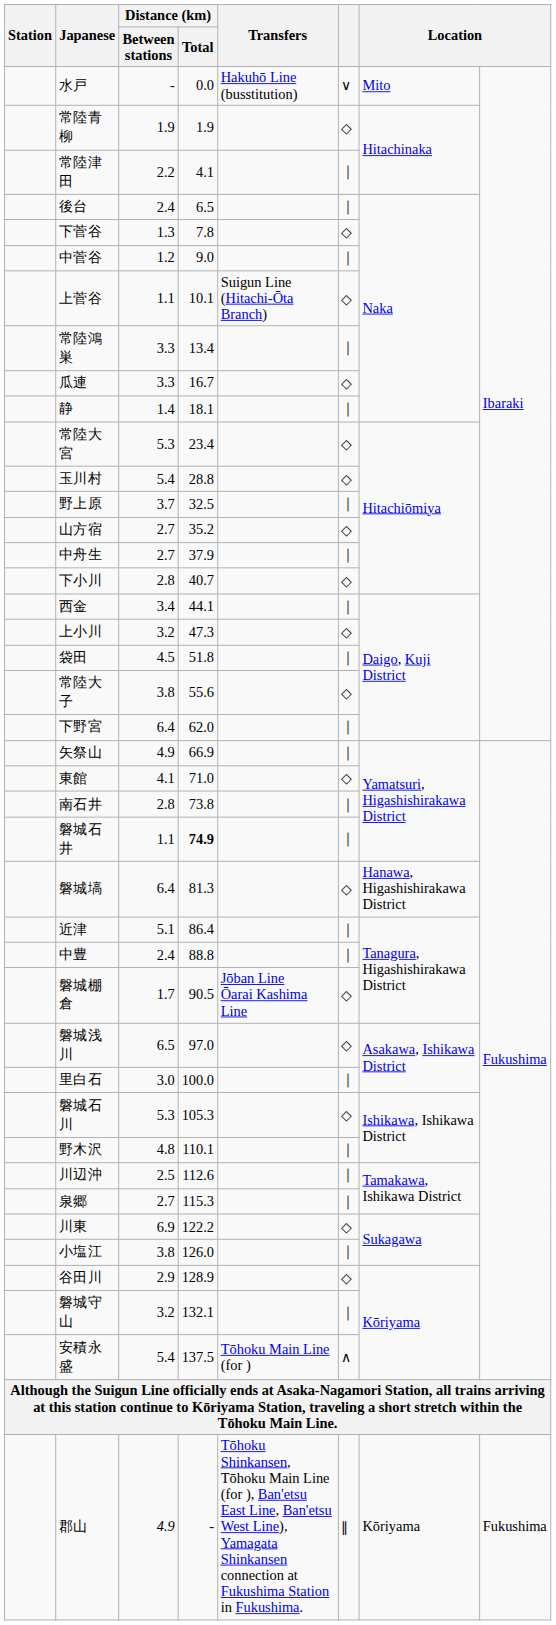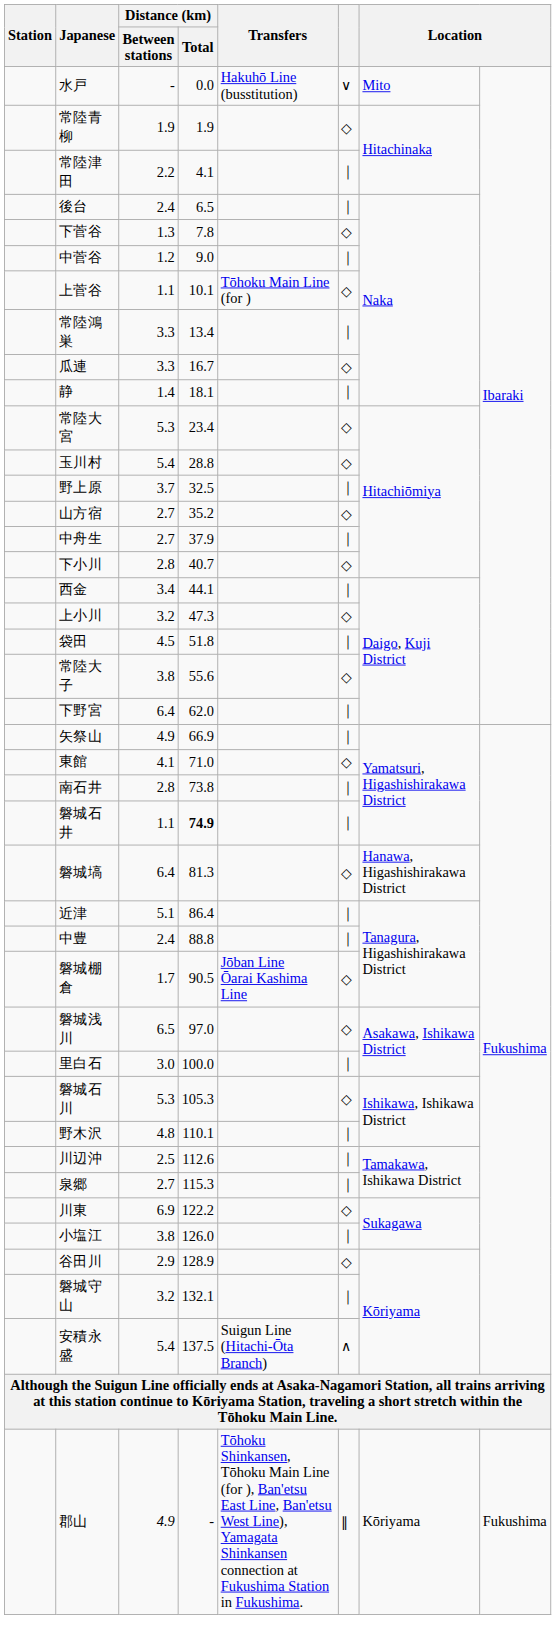上菅谷 | Transfers: Suigun Line (Hitachi-Ōta Branch) -> Tōhoku Main Line (for )
安積永盛 | Transfers: Tōhoku Main Line (for ) -> Suigun Line (Hitachi-Ōta Branch)
